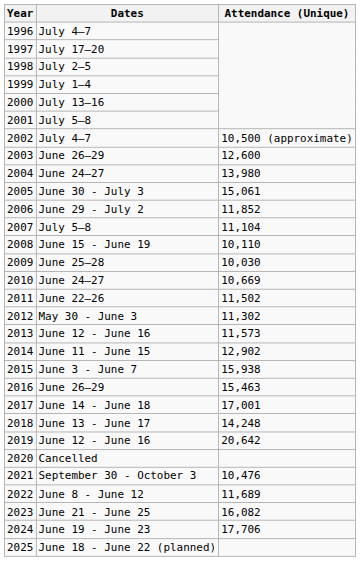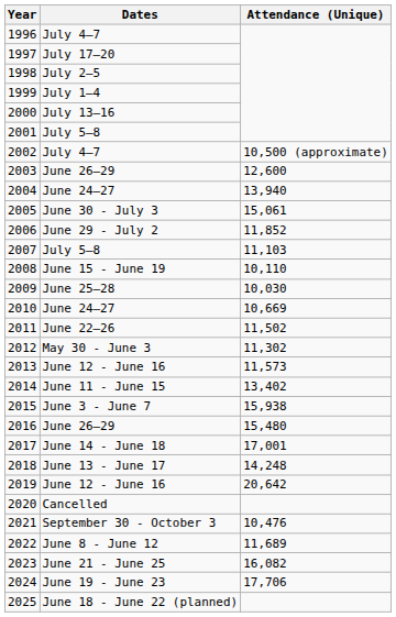2004 | Attendance (Unique): 13,980 -> 13,940
2007 | Attendance (Unique): 11,104 -> 11,103
2014 | Attendance (Unique): 12,902 -> 13,402
2016 | Attendance (Unique): 15,463 -> 15,480
